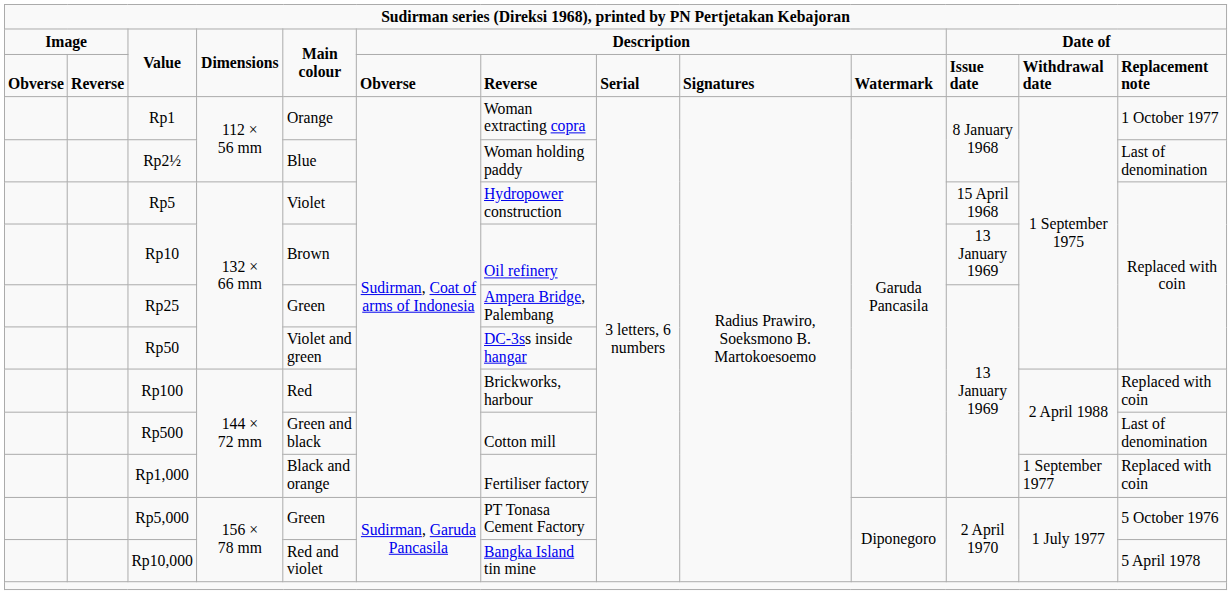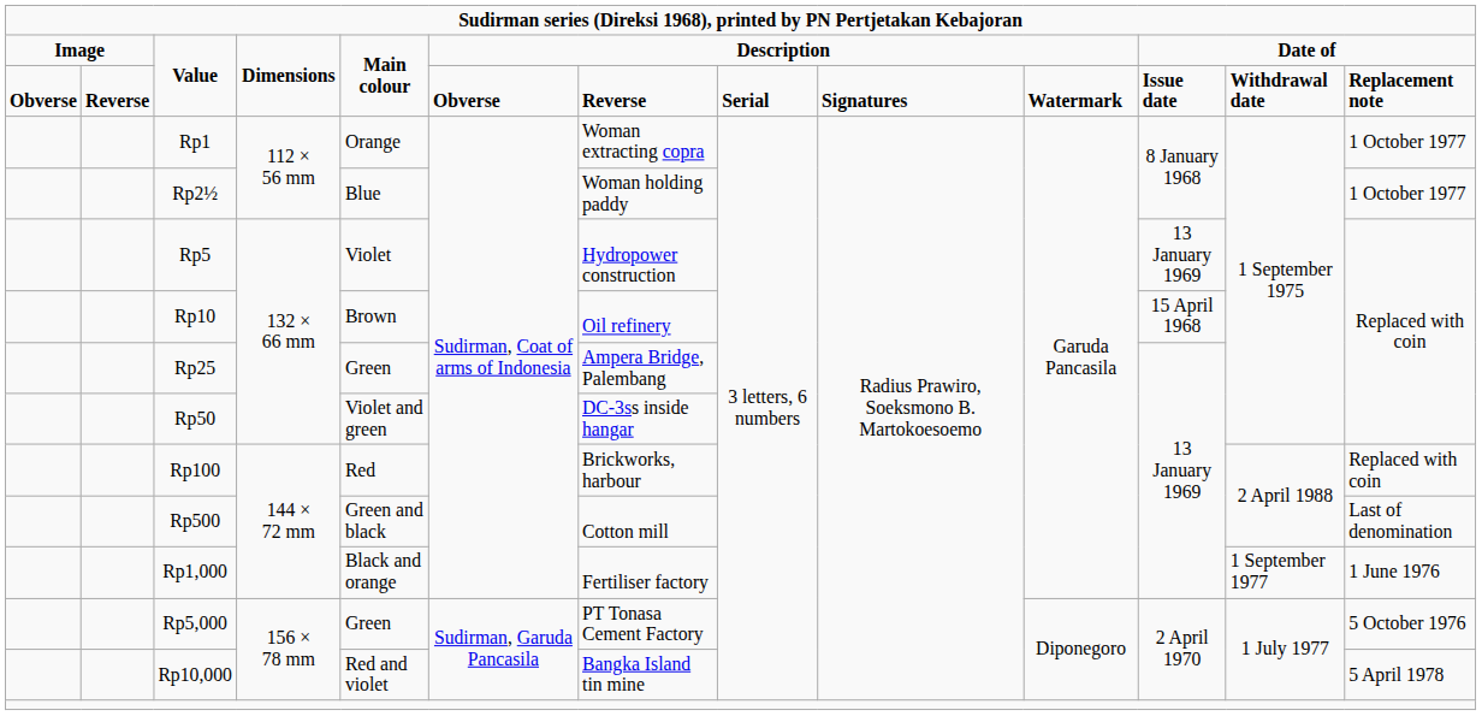Rp2½ | column 13: Last of denomination -> 1 October 1977
Rp5 | column 11: 15 April 1968 -> 13 January 1969
Rp10 | column 11: 13 January 1969 -> 15 April 1968
Rp1,000 | column 13: Replaced with coin -> 1 June 1976
